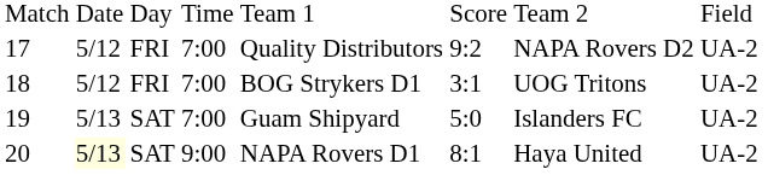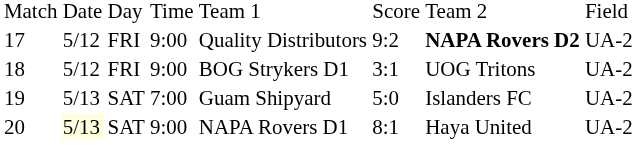17 | column 4: 7:00 -> 9:00
17 | column 7: normal -> bold
18 | column 4: 7:00 -> 9:00
